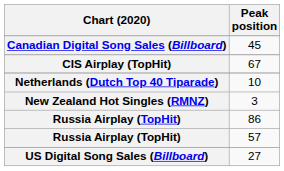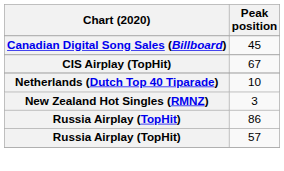- row: US Digital Song Sales (Billboard) | 27
